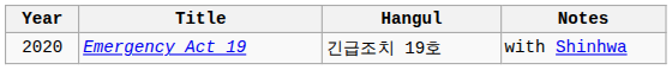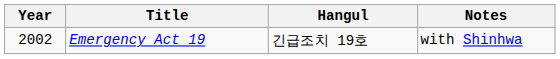Emergency Act 19 | Year: 2020 -> 2002
